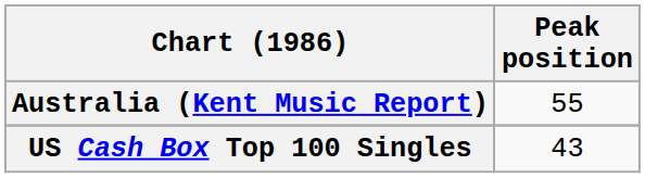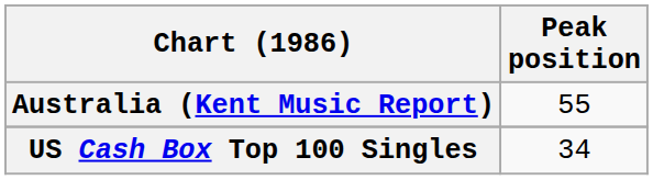US Cash Box Top 100 Singles | Peak position: 43 -> 34
